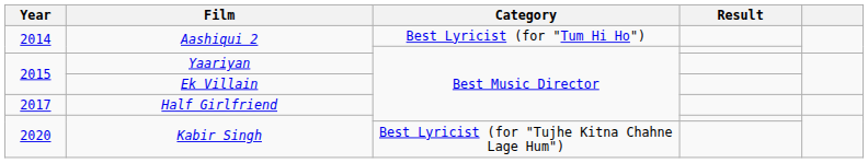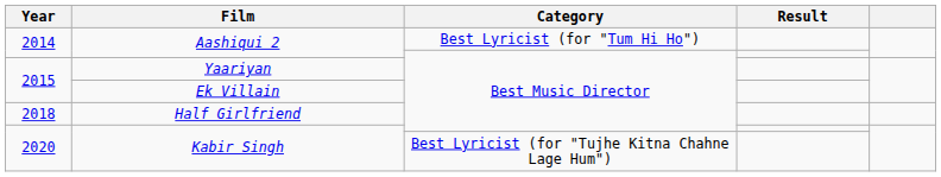Half Girlfriend | Year: 2017 -> 2018
